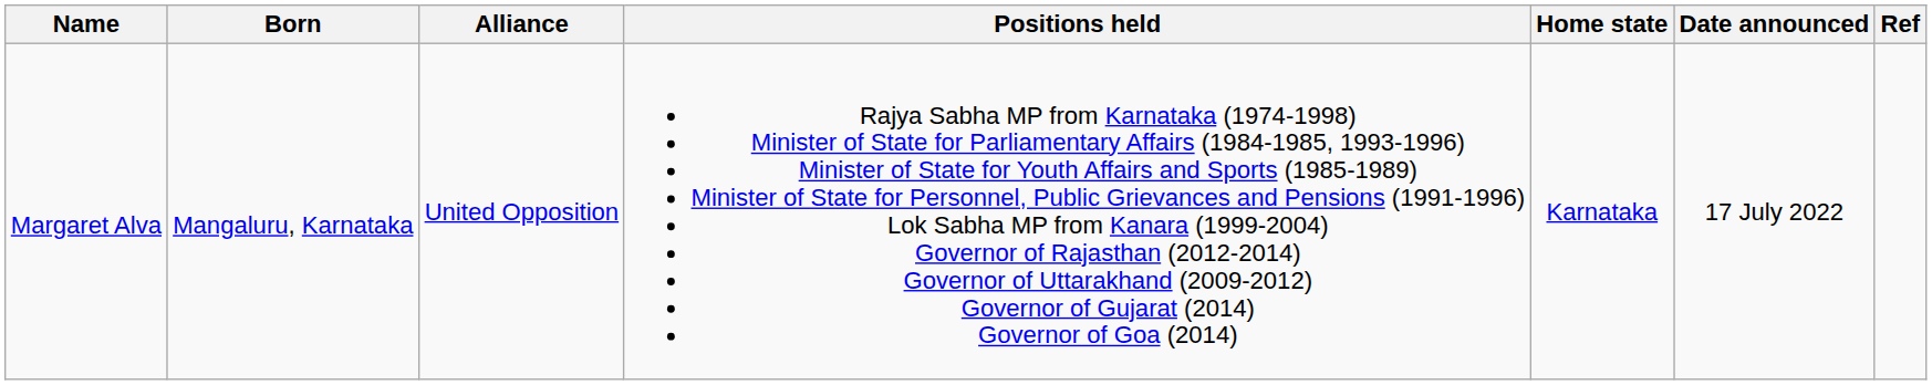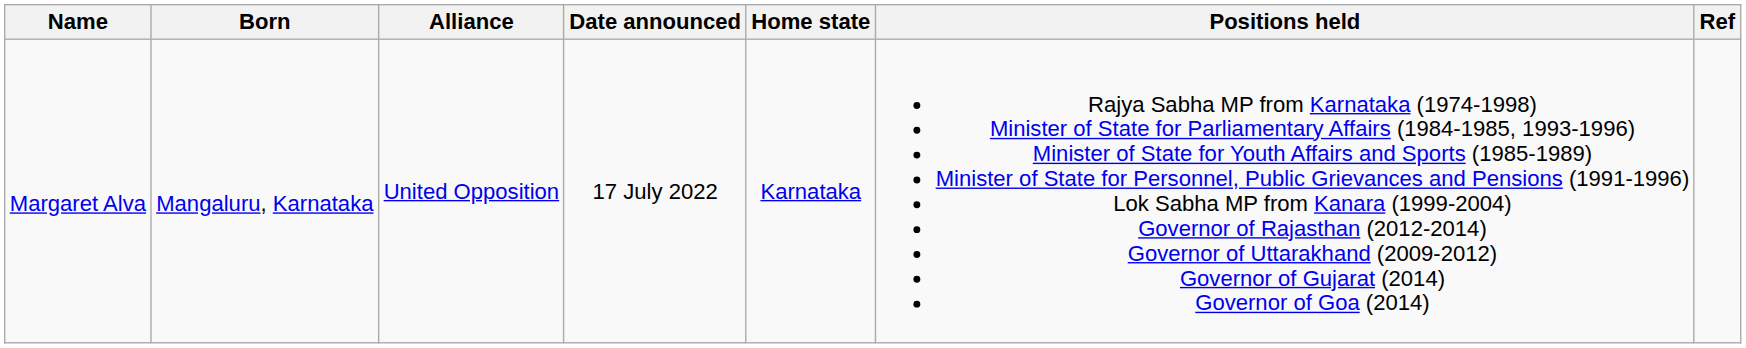columns swapped: Positions held <-> Date announced
